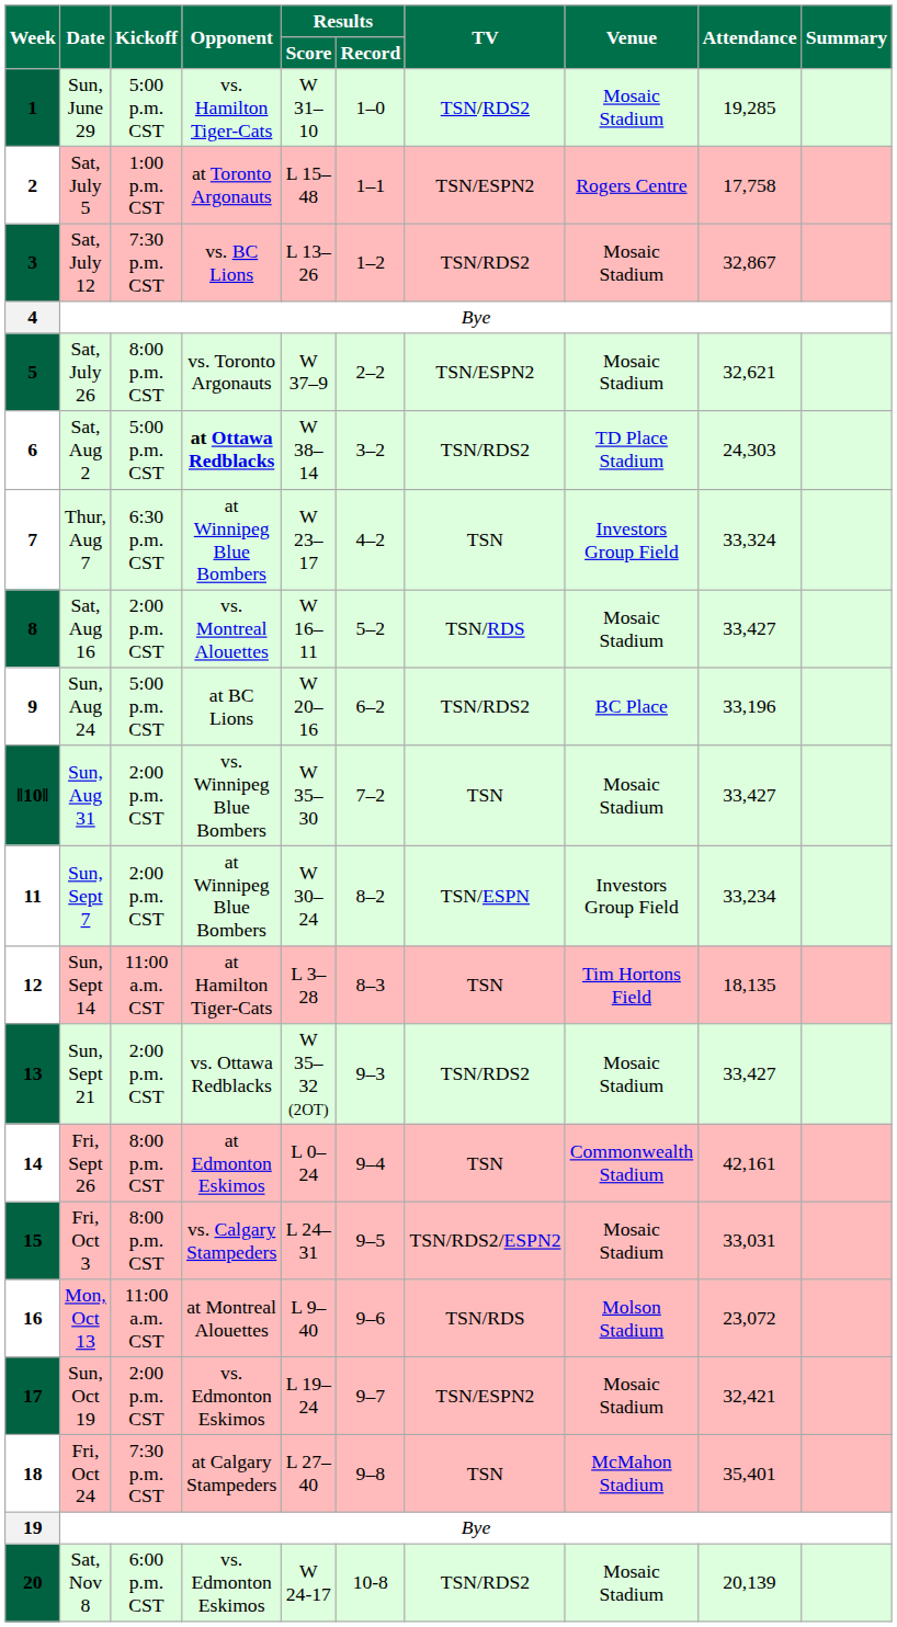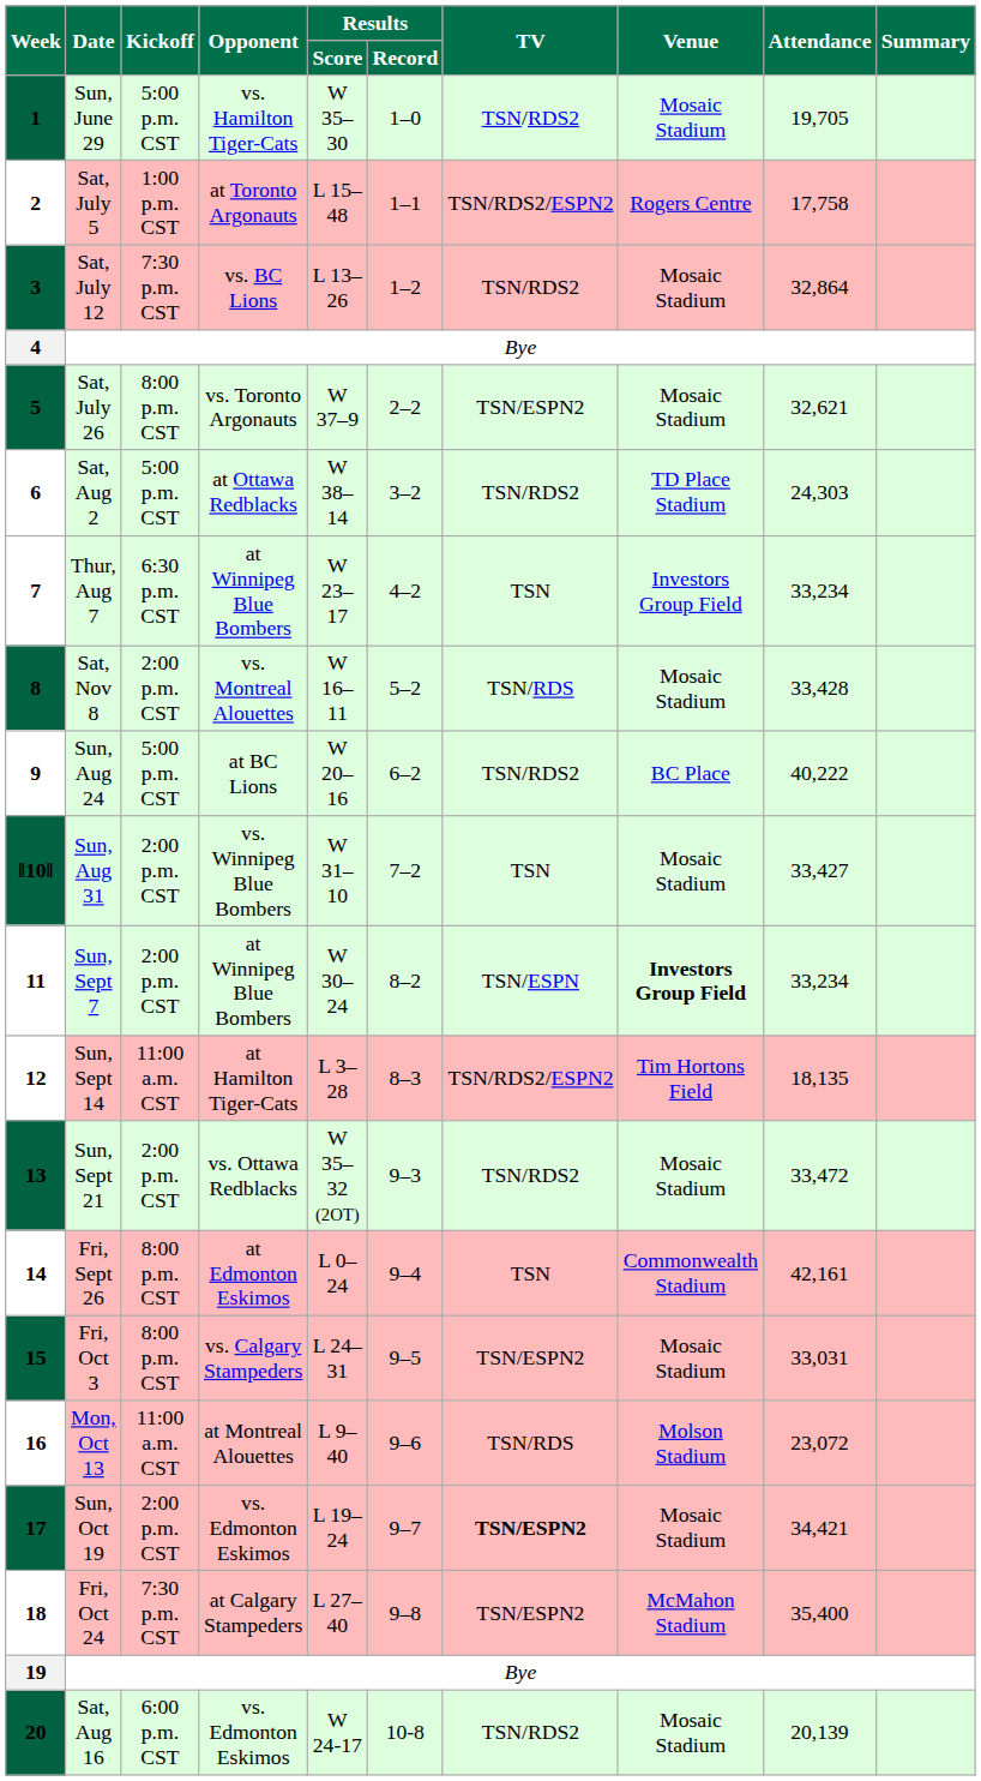1 | Results / Score: W 31–10 -> W 35–30
1 | Attendance: 19,285 -> 19,705
2 | TV: TSN/ESPN2 -> TSN/RDS2/ESPN2
3 | Attendance: 32,867 -> 32,864
6 | Opponent: bold -> normal
7 | Attendance: 33,324 -> 33,234
8 | Date: Sat, Aug 16 -> Sat, Nov 8
8 | Attendance: 33,427 -> 33,428
9 | Attendance: 33,196 -> 40,222
ǁ10ǁ | Results / Score: W 35–30 -> W 31–10
11 | Venue: normal -> bold
12 | TV: TSN -> TSN/RDS2/ESPN2
13 | Attendance: 33,427 -> 33,472
15 | TV: TSN/RDS2/ESPN2 -> TSN/ESPN2
17 | TV: normal -> bold
17 | Attendance: 32,421 -> 34,421
18 | TV: TSN -> TSN/ESPN2
18 | Attendance: 35,401 -> 35,400
20 | Date: Sat, Nov 8 -> Sat, Aug 16
